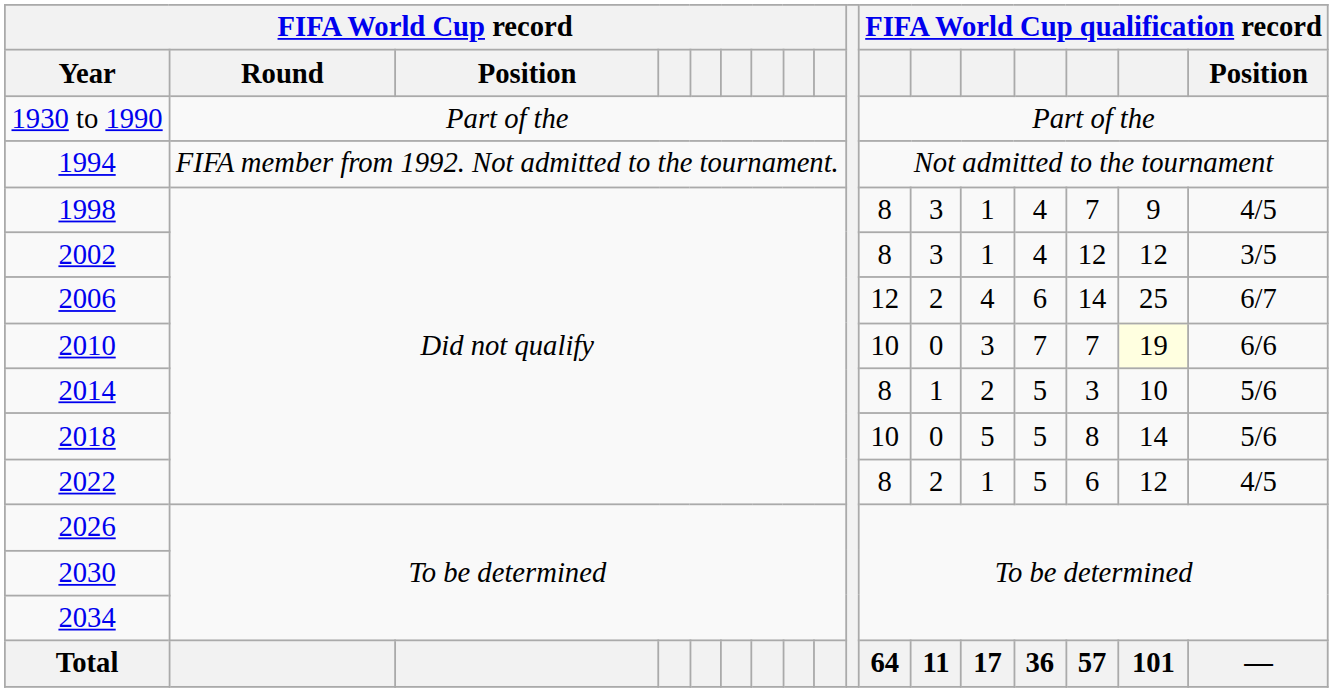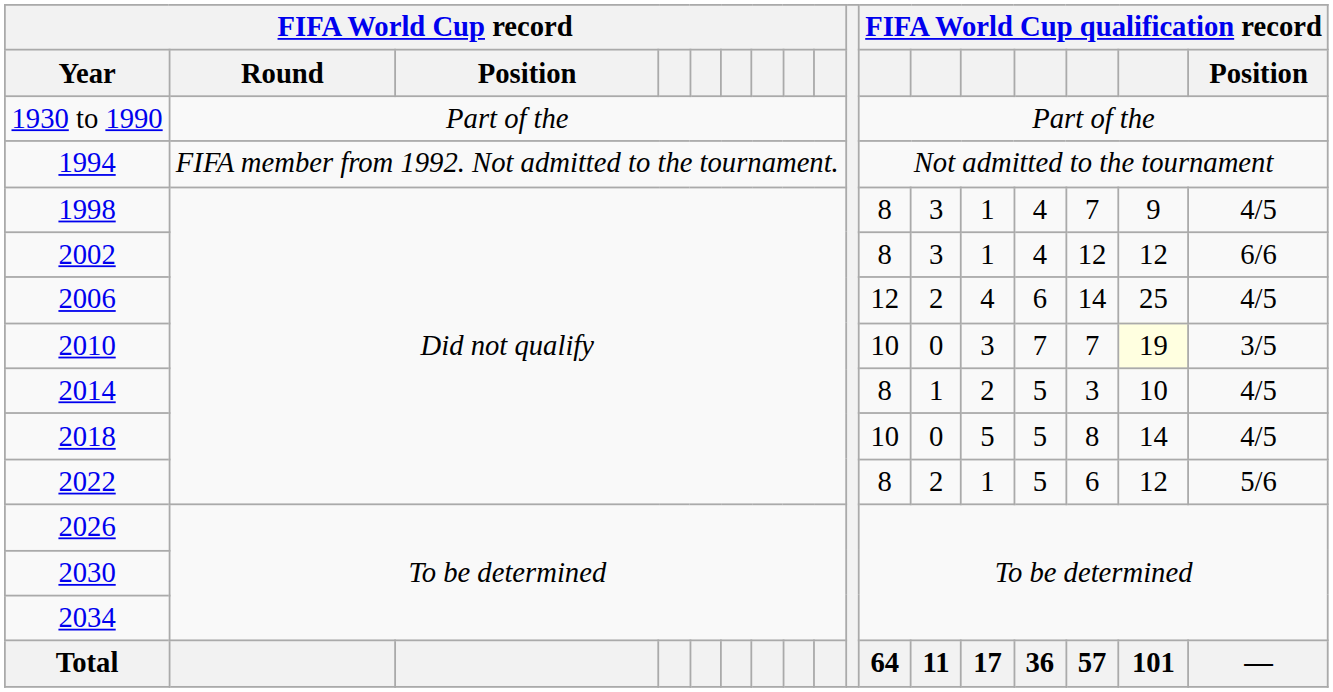2002 | FIFA World Cup qualification record / Position: 3/5 -> 6/6
2006 | FIFA World Cup qualification record / Position: 6/7 -> 4/5
2010 | FIFA World Cup qualification record / Position: 6/6 -> 3/5
2014 | FIFA World Cup qualification record / Position: 5/6 -> 4/5
2018 | FIFA World Cup qualification record / Position: 5/6 -> 4/5
2022 | FIFA World Cup qualification record / Position: 4/5 -> 5/6
